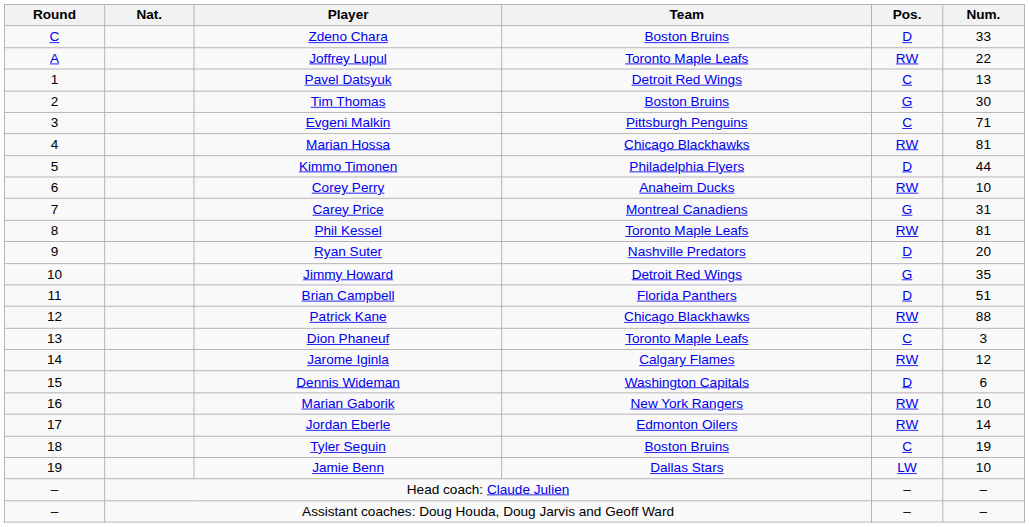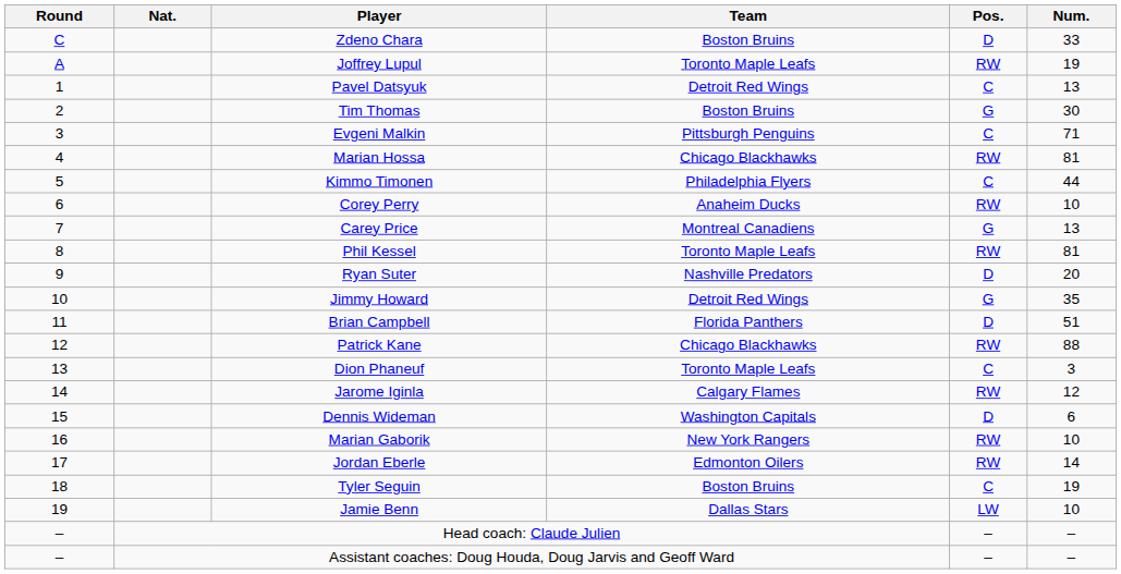Joffrey Lupul | Num.: 22 -> 19
Kimmo Timonen | Pos.: D -> C
Carey Price | Num.: 31 -> 13
